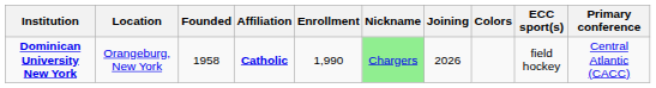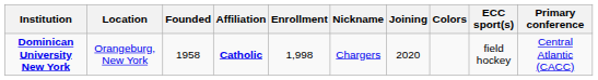Dominican University New York | Enrollment: 1,990 -> 1,998
Dominican University New York | Nickname: lightgreen background -> no background
Dominican University New York | Joining: 2026 -> 2020
